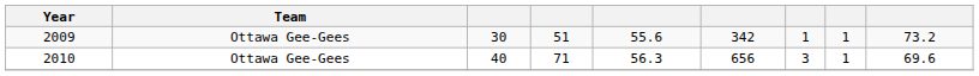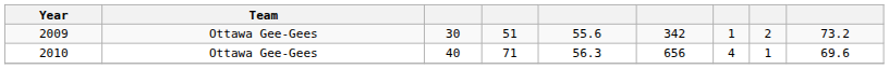2009 | column 8: 1 -> 2
2010 | column 7: 3 -> 4
